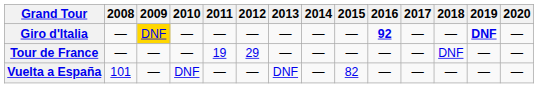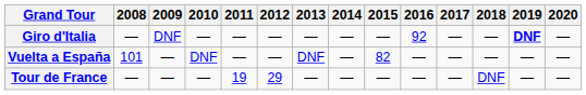Giro d'Italia | 2009: gold background -> no background
Giro d'Italia | 2016: bold -> normal
rows swapped: Tour de France <-> Vuelta a España
